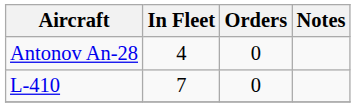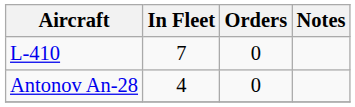rows swapped: Antonov An-28 <-> L-410
